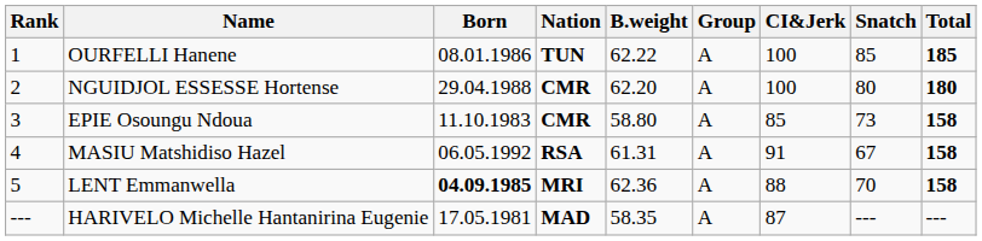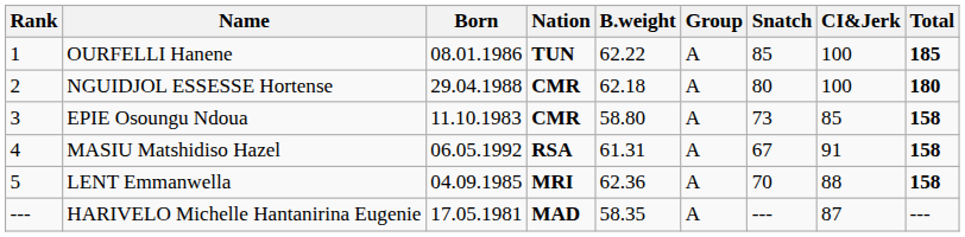columns swapped: Snatch <-> CI&Jerk
NGUIDJOL ESSESSE Hortense | B.weight: 62.20 -> 62.18
LENT Emmanwella | Born: bold -> normal
